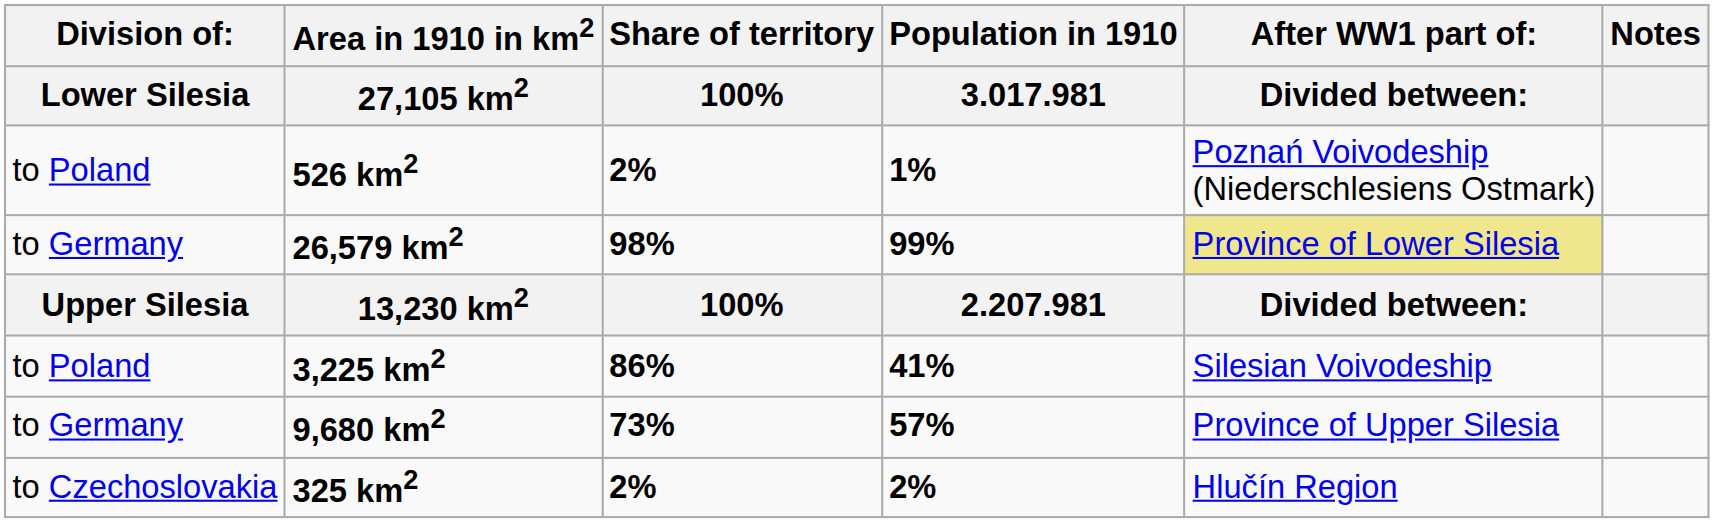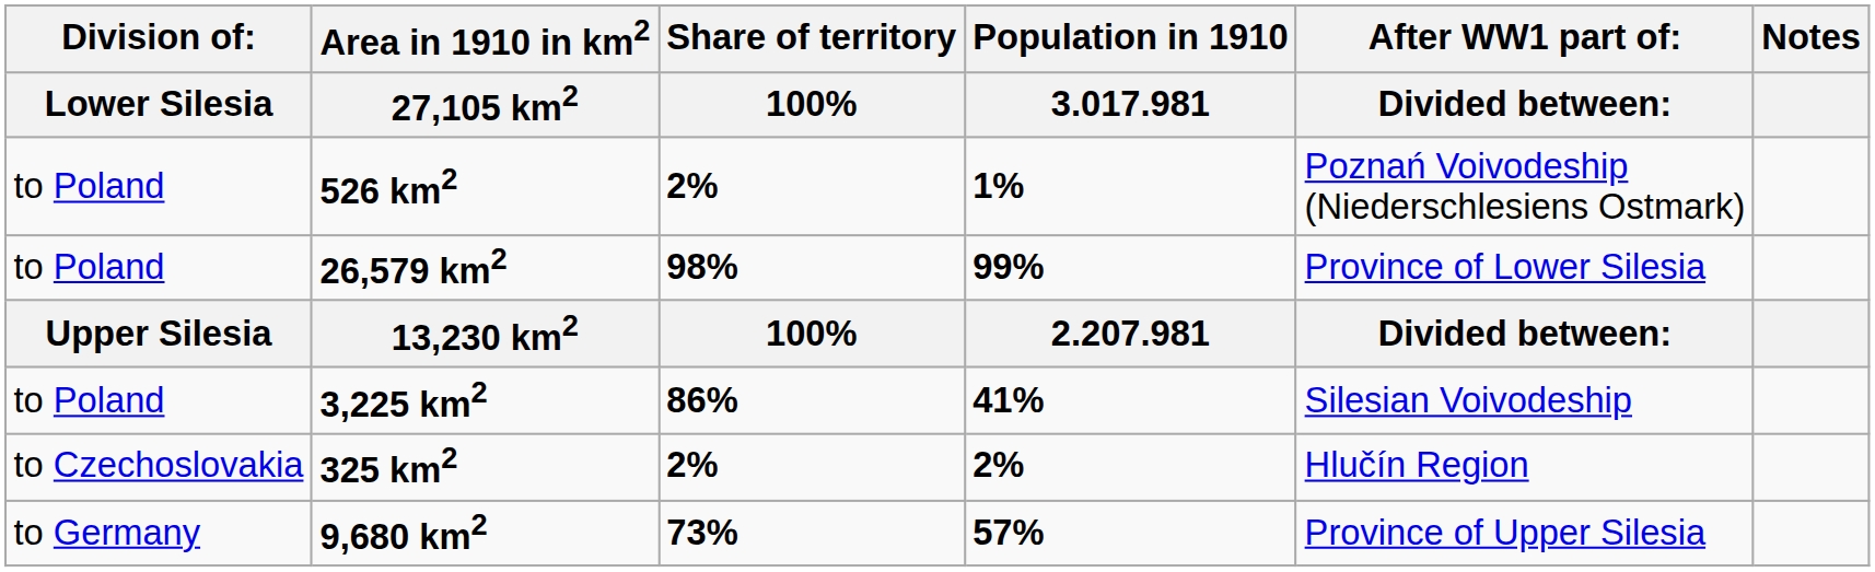26,579 km2 | column 1: to Germany -> to Poland
26,579 km2 | column 5: khaki background -> no background
rows swapped: 325 km2 <-> 9,680 km2
